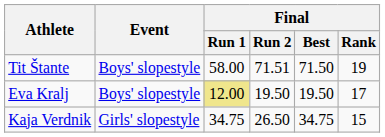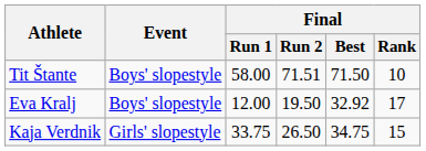Tit Štante | Final / Rank: 19 -> 10
Eva Kralj | Final / Run 1: khaki background -> no background
Eva Kralj | Final / Best: 19.50 -> 32.92
Kaja Verdnik | Final / Run 1: 34.75 -> 33.75
